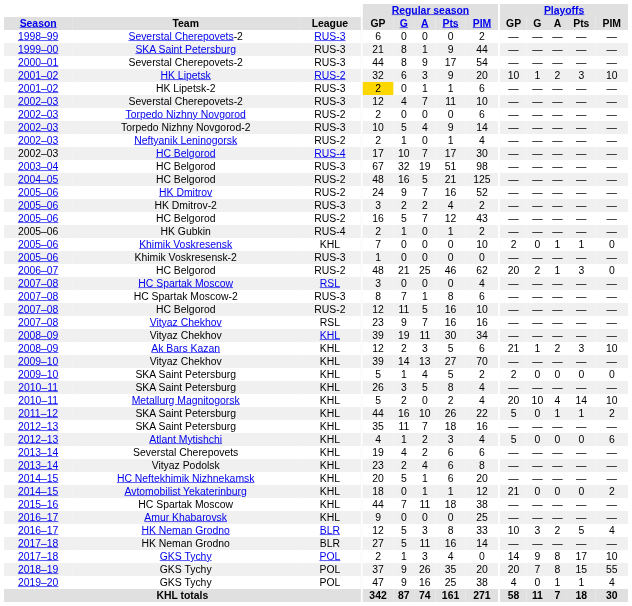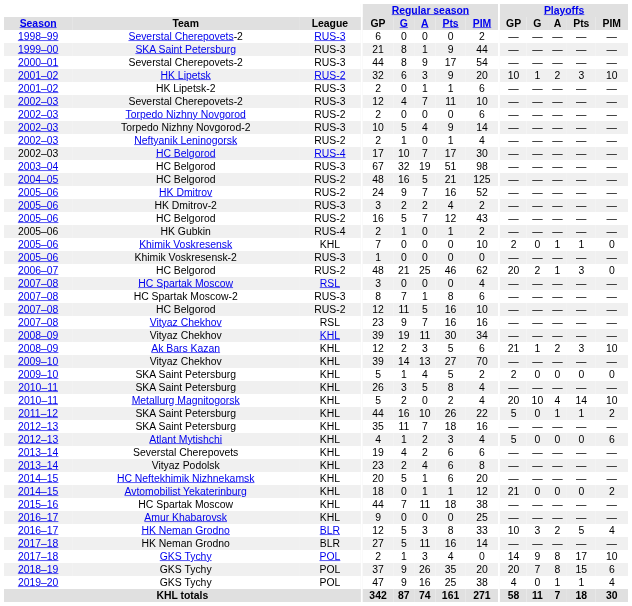HK Lipetsk-2 | Regular season / GP: gold background -> no background
2018–19 / GKS Tychy | Playoffs / PIM: 55 -> 6
